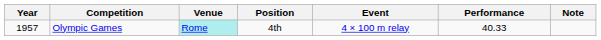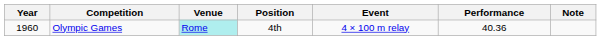Olympic Games | Year: 1957 -> 1960
Olympic Games | Performance: 40.33 -> 40.36
